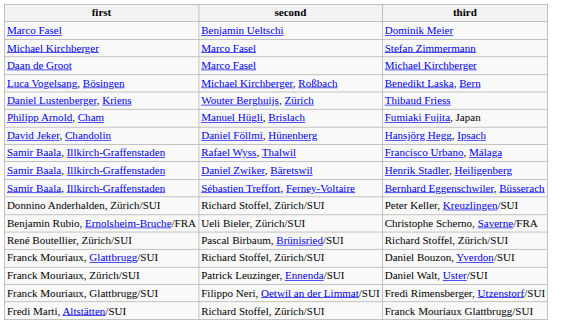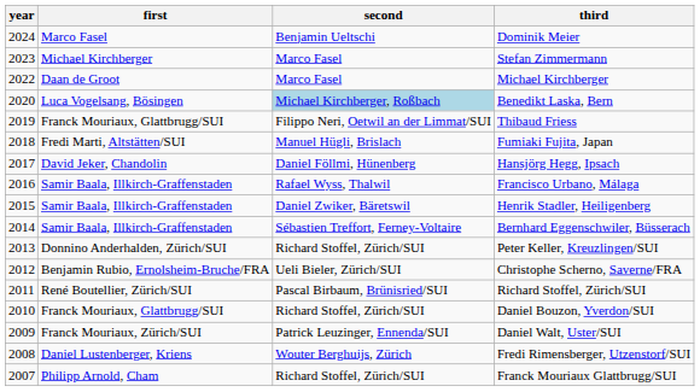+ column: year | 2024 | 2023 | 2022 | 2020 | 2019 | 2018 | 2017 | 2016 | 2015 | 2014 | 2013 | 2012 | 2011 | 2010 | 2009 | 2008 | 2007
Benedikt Laska, Bern | second: no background -> lightblue background
Thibaud Friess | first: Daniel Lustenberger, Kriens -> Franck Mouriaux, Glattbrugg/SUI
Thibaud Friess | second: Wouter Berghuijs, Zürich -> Filippo Neri, Oetwil an der Limmat/SUI
Fumiaki Fujita, Japan | first: Philipp Arnold, Cham -> Fredi Marti, Altstätten/SUI
Fredi Rimensberger, Utzenstorf/SUI | first: Franck Mouriaux, Glattbrugg/SUI -> Daniel Lustenberger, Kriens
Fredi Rimensberger, Utzenstorf/SUI | second: Filippo Neri, Oetwil an der Limmat/SUI -> Wouter Berghuijs, Zürich
Franck Mouriaux Glattbrugg/SUI | first: Fredi Marti, Altstätten/SUI -> Philipp Arnold, Cham
